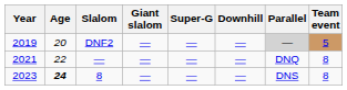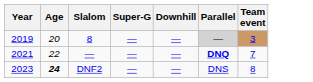- column: Giant slalom | — | — | —
2019 | Slalom: DNF2 -> 8
2019 | Team event: 5 -> 3
2021 | Parallel: normal -> bold
2021 | Team event: 8 -> 7
2023 | Slalom: 8 -> DNF2
